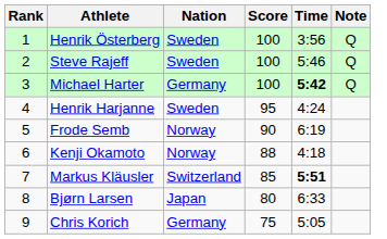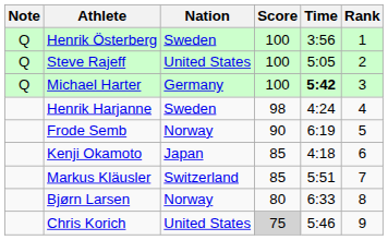columns swapped: Rank <-> Note
Steve Rajeff | Nation: Sweden -> United States
Steve Rajeff | Time: 5:46 -> 5:05
Henrik Harjanne | Score: 95 -> 98
Kenji Okamoto | Nation: Norway -> Japan
Kenji Okamoto | Score: 88 -> 85
Markus Kläusler | Time: bold -> normal
Bjørn Larsen | Nation: Japan -> Norway
Chris Korich | Nation: Germany -> United States
Chris Korich | Score: no background -> lightgrey background
Chris Korich | Time: 5:05 -> 5:46
